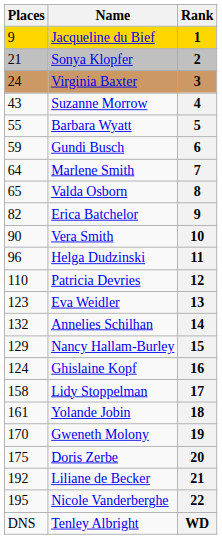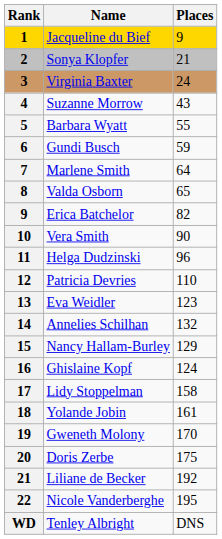columns swapped: Rank <-> Places
